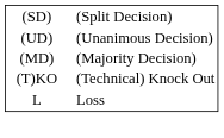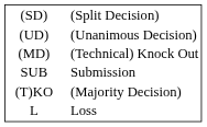(MD) | column 3: (Majority Decision) -> (Technical) Knock Out
+ row: SUB | Submission
(T)KO | column 3: (Technical) Knock Out -> (Majority Decision)
